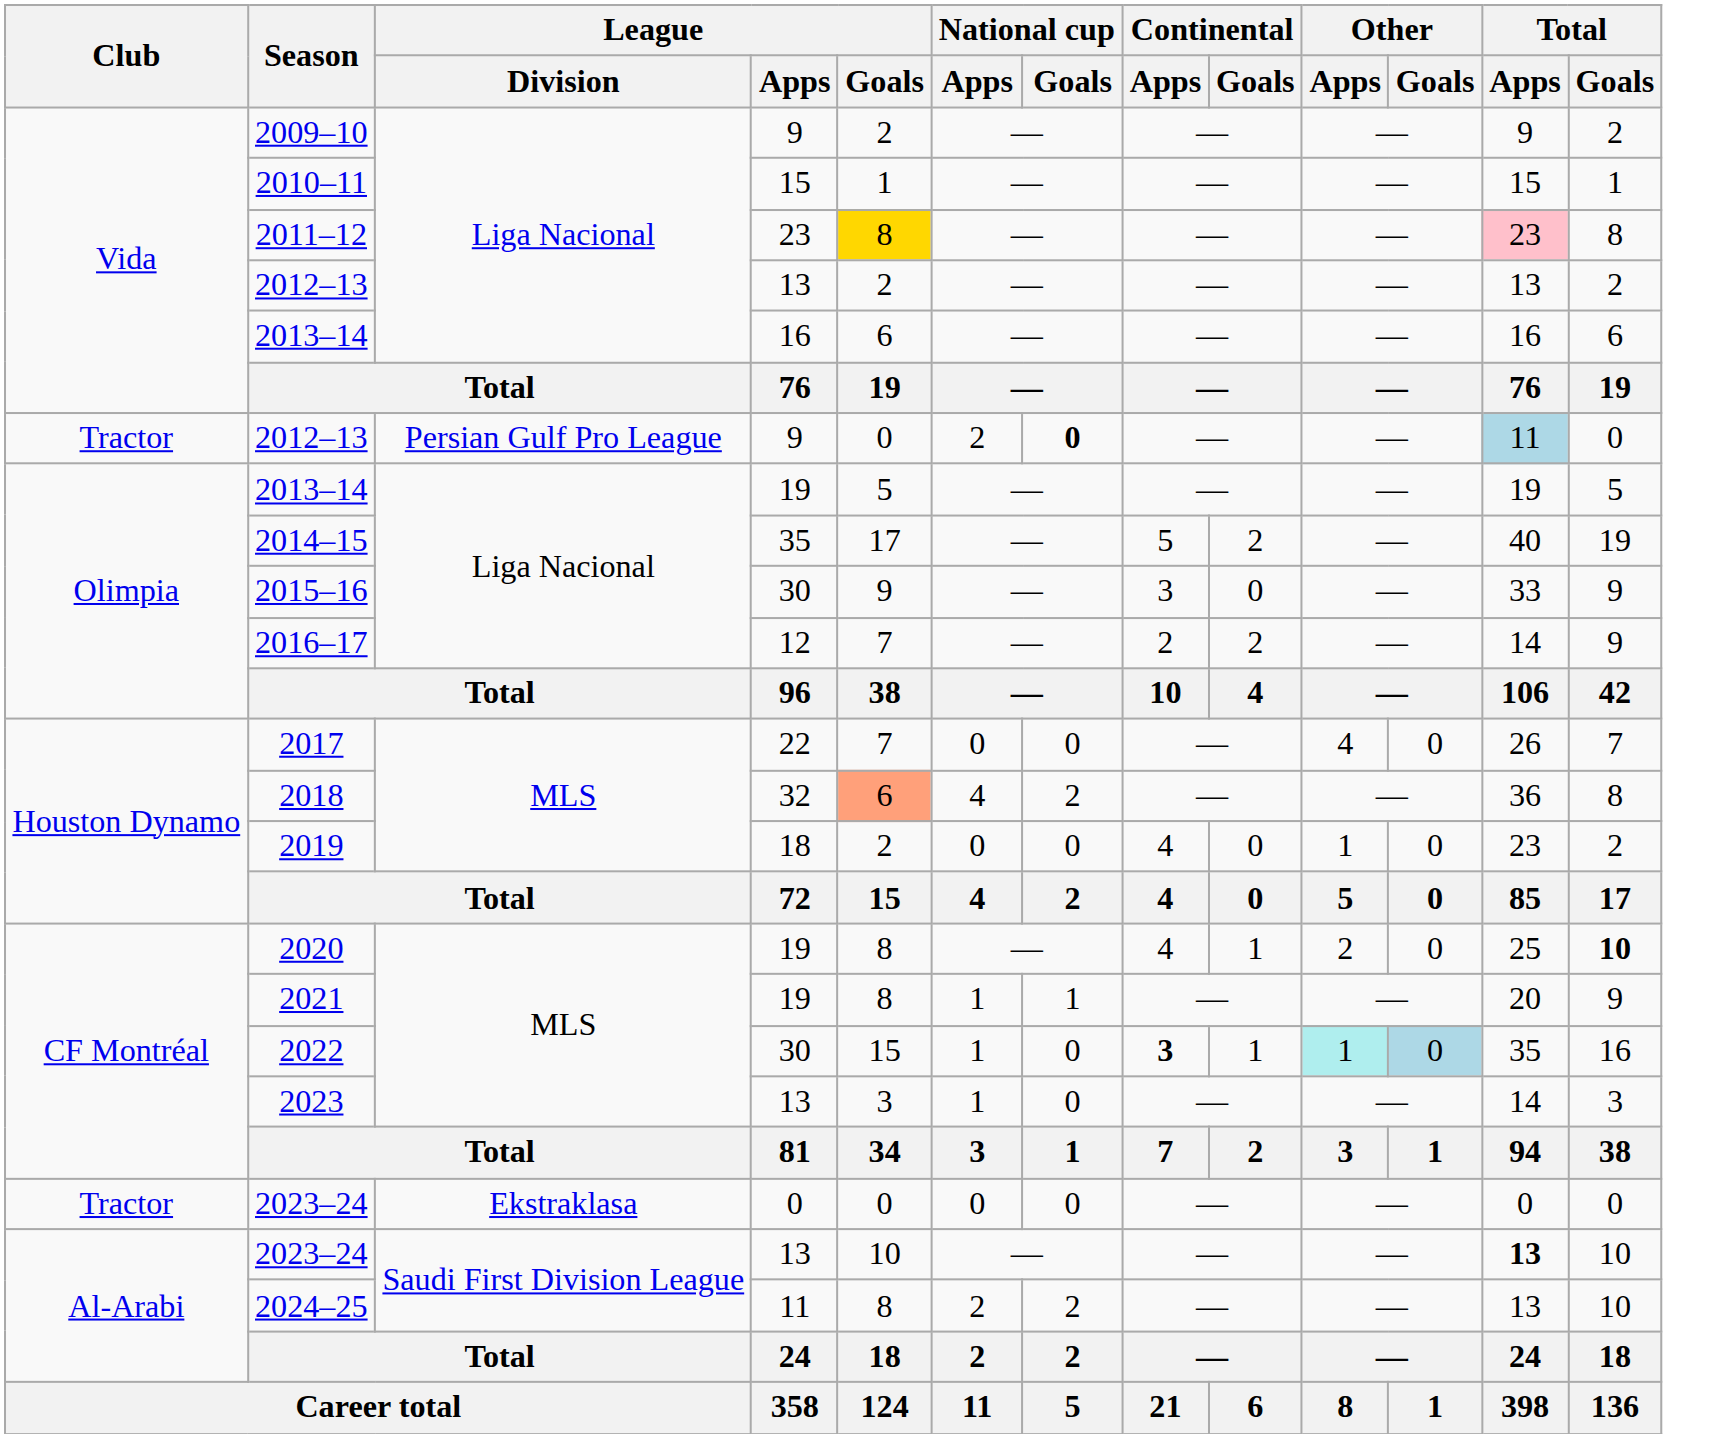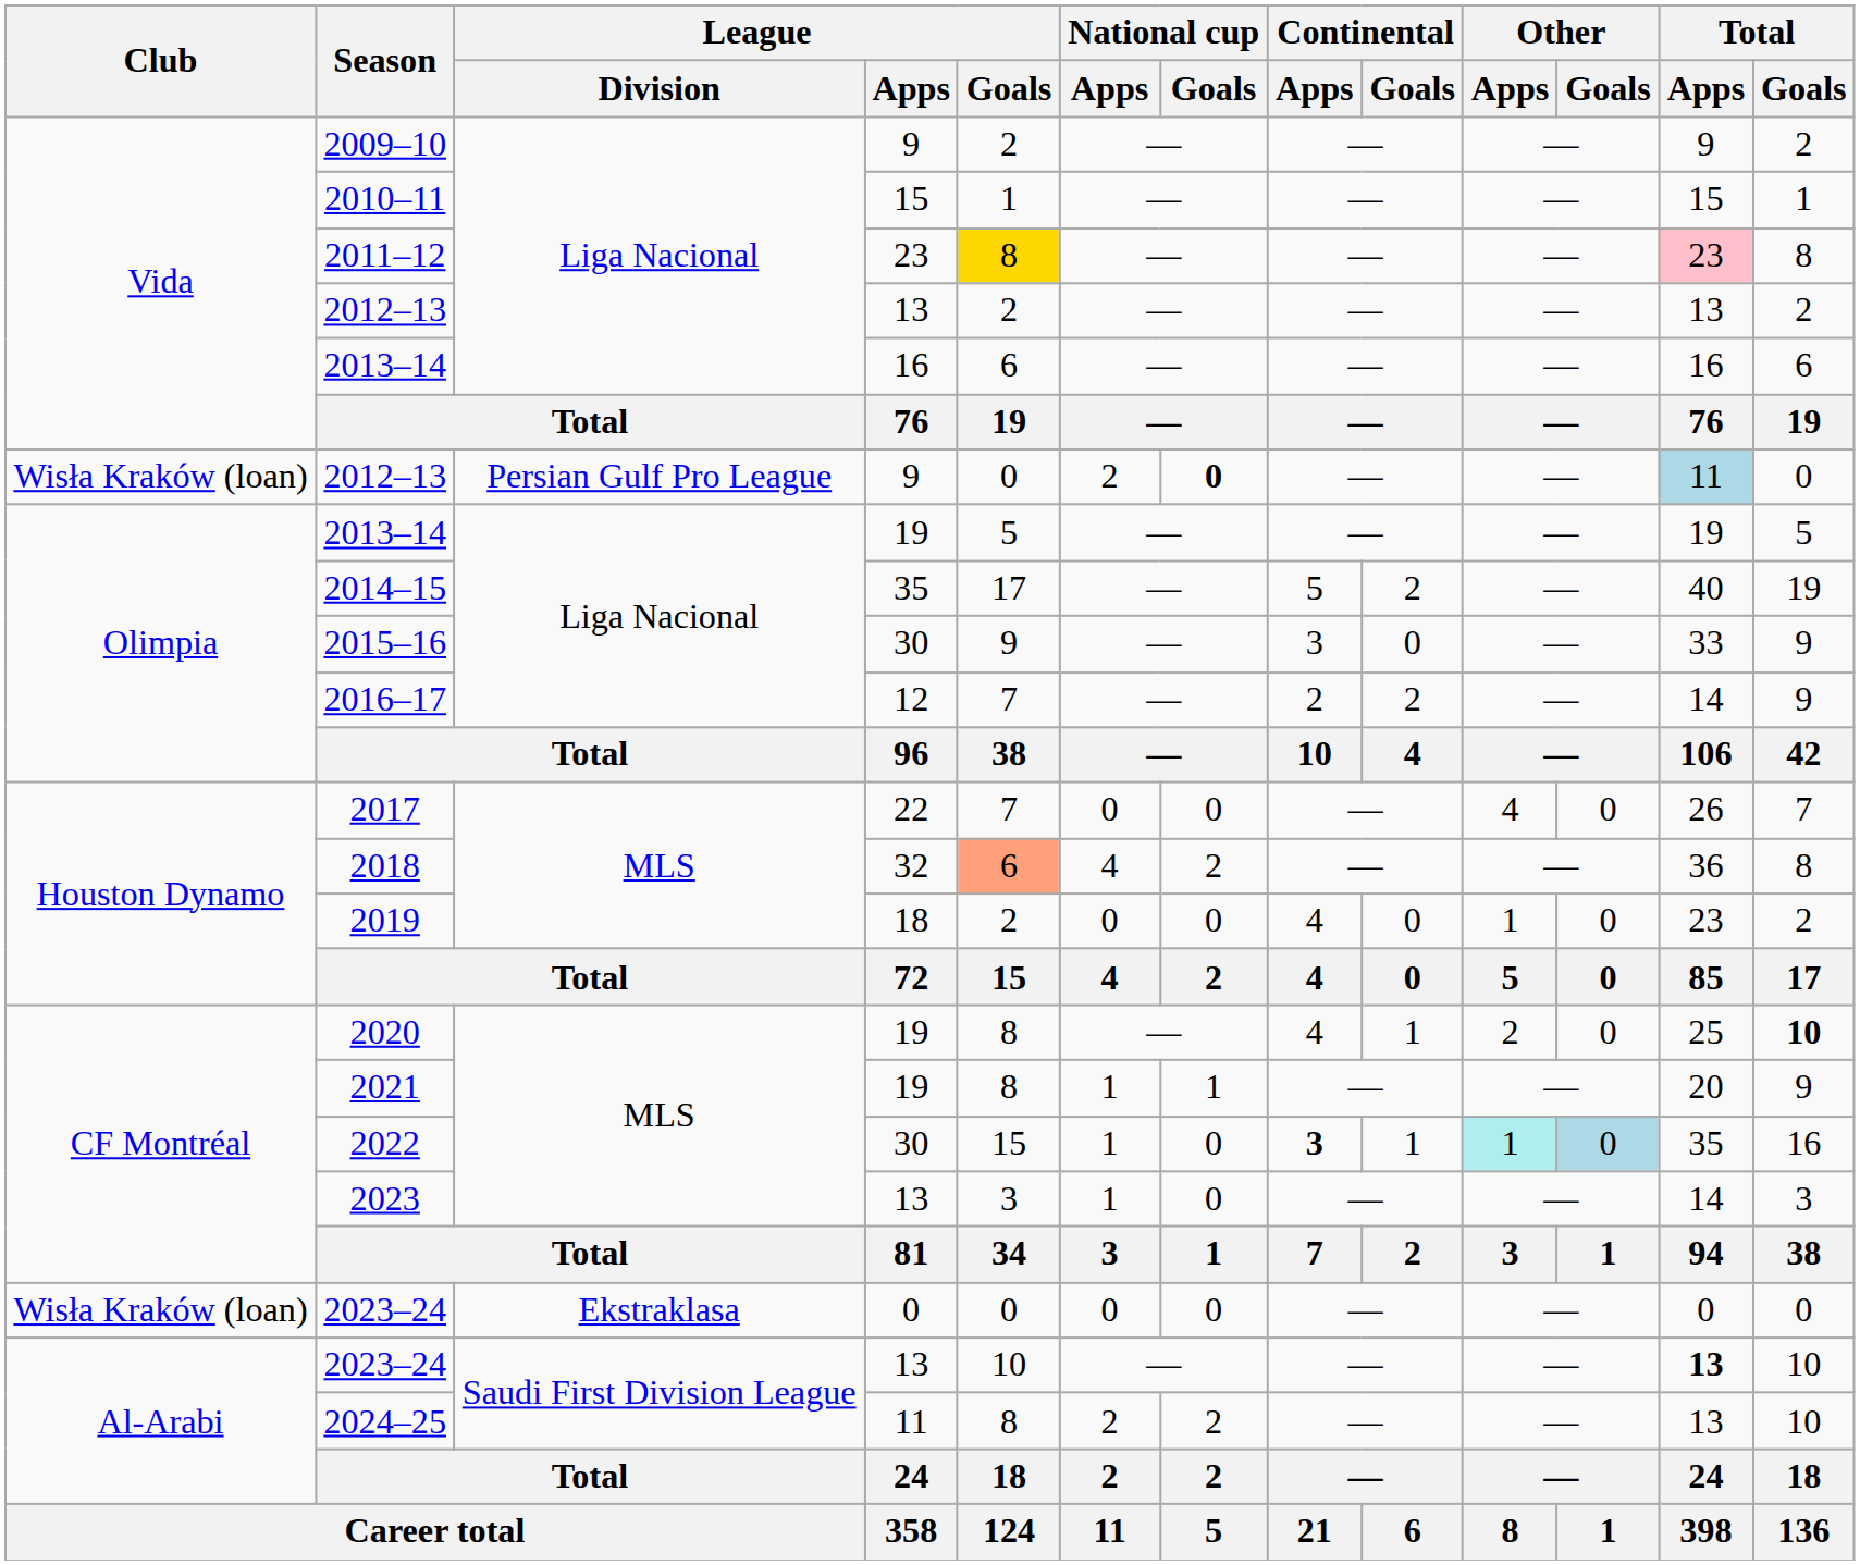2012–13 / 9 | Club: Tractor -> Wisła Kraków (loan)
2023–24 / 0 | Club: Tractor -> Wisła Kraków (loan)
